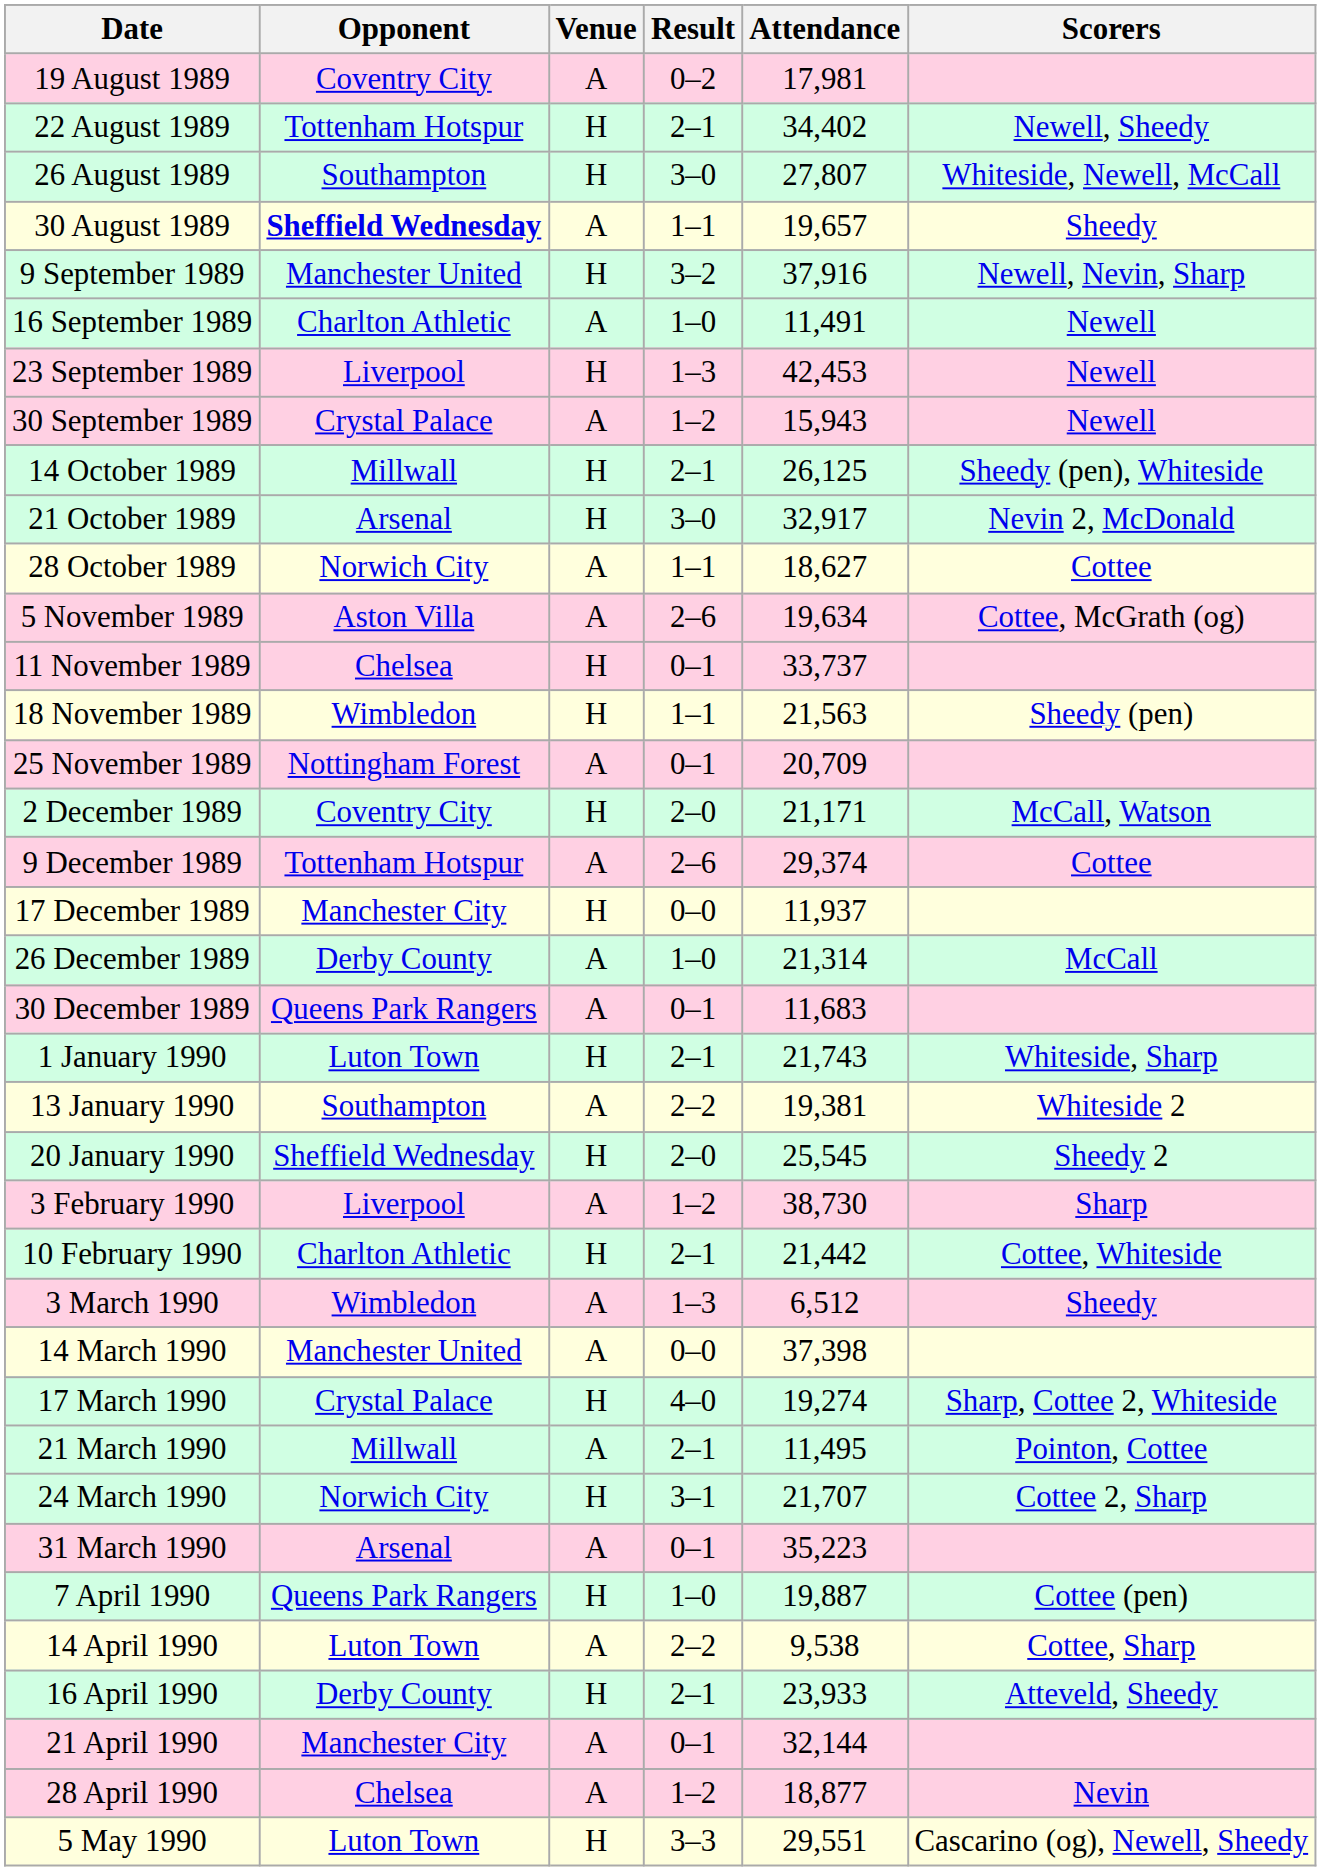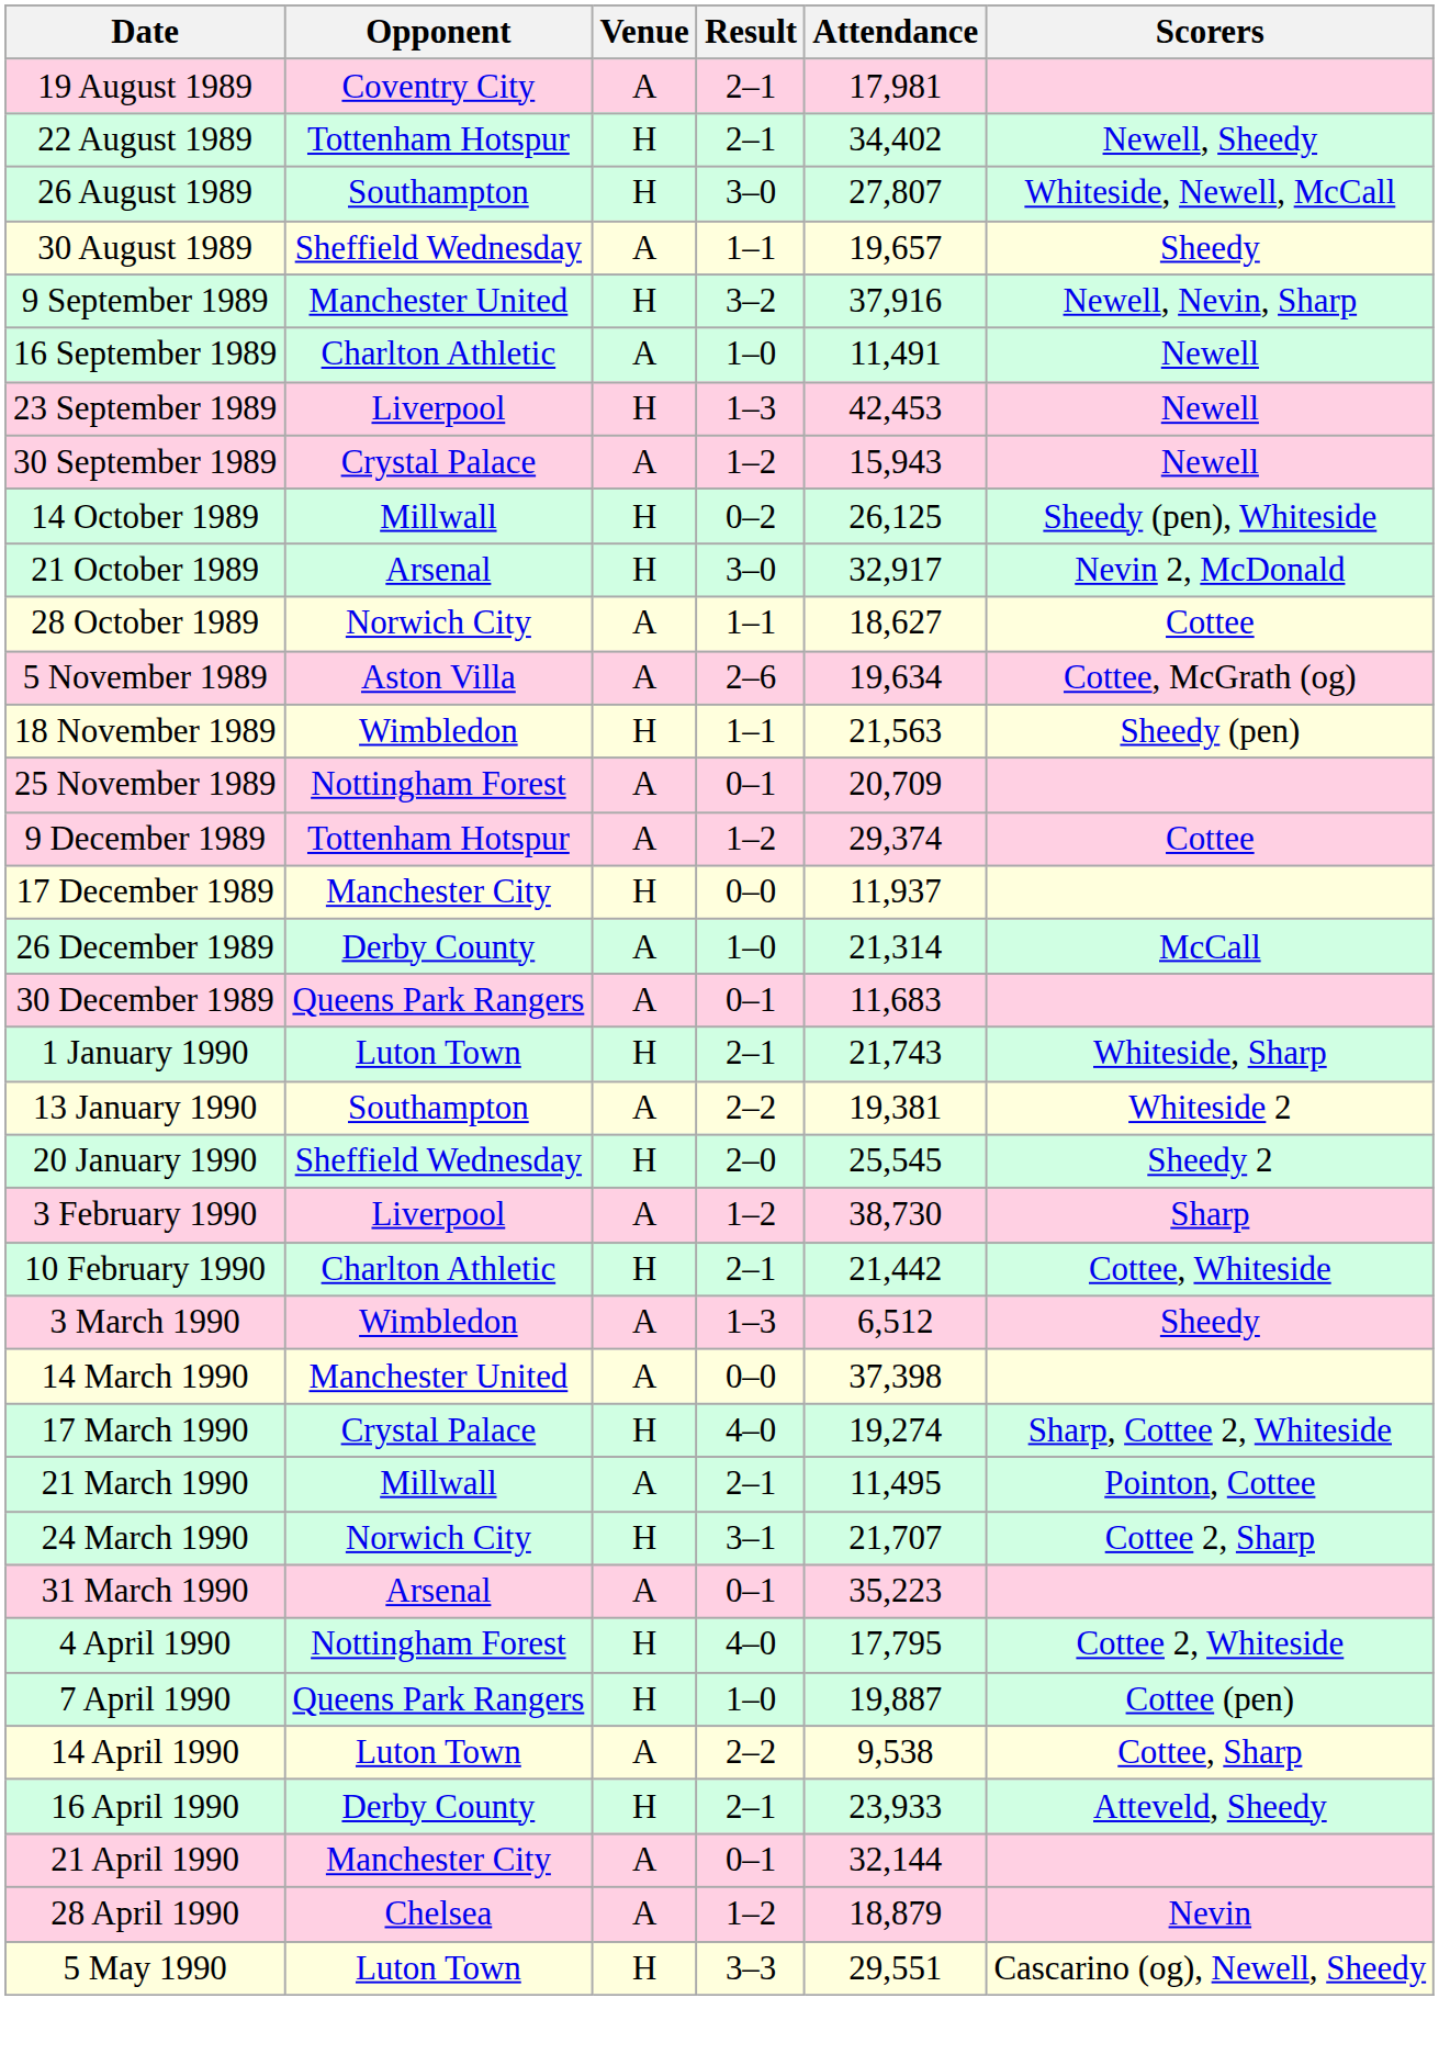19 August 1989 | Result: 0–2 -> 2–1
30 August 1989 | Opponent: bold -> normal
14 October 1989 | Result: 2–1 -> 0–2
- row: 11 November 1989 | Chelsea | H | 0–1 | 33,737
- row: 2 December 1989 | Coventry City | H | 2–0 | 21,171 | McCall, Watson
9 December 1989 | Result: 2–6 -> 1–2
+ row: 4 April 1990 | Nottingham Forest | H | 4–0 | 17,795 | Cottee 2, Whiteside
28 April 1990 | Attendance: 18,877 -> 18,879
